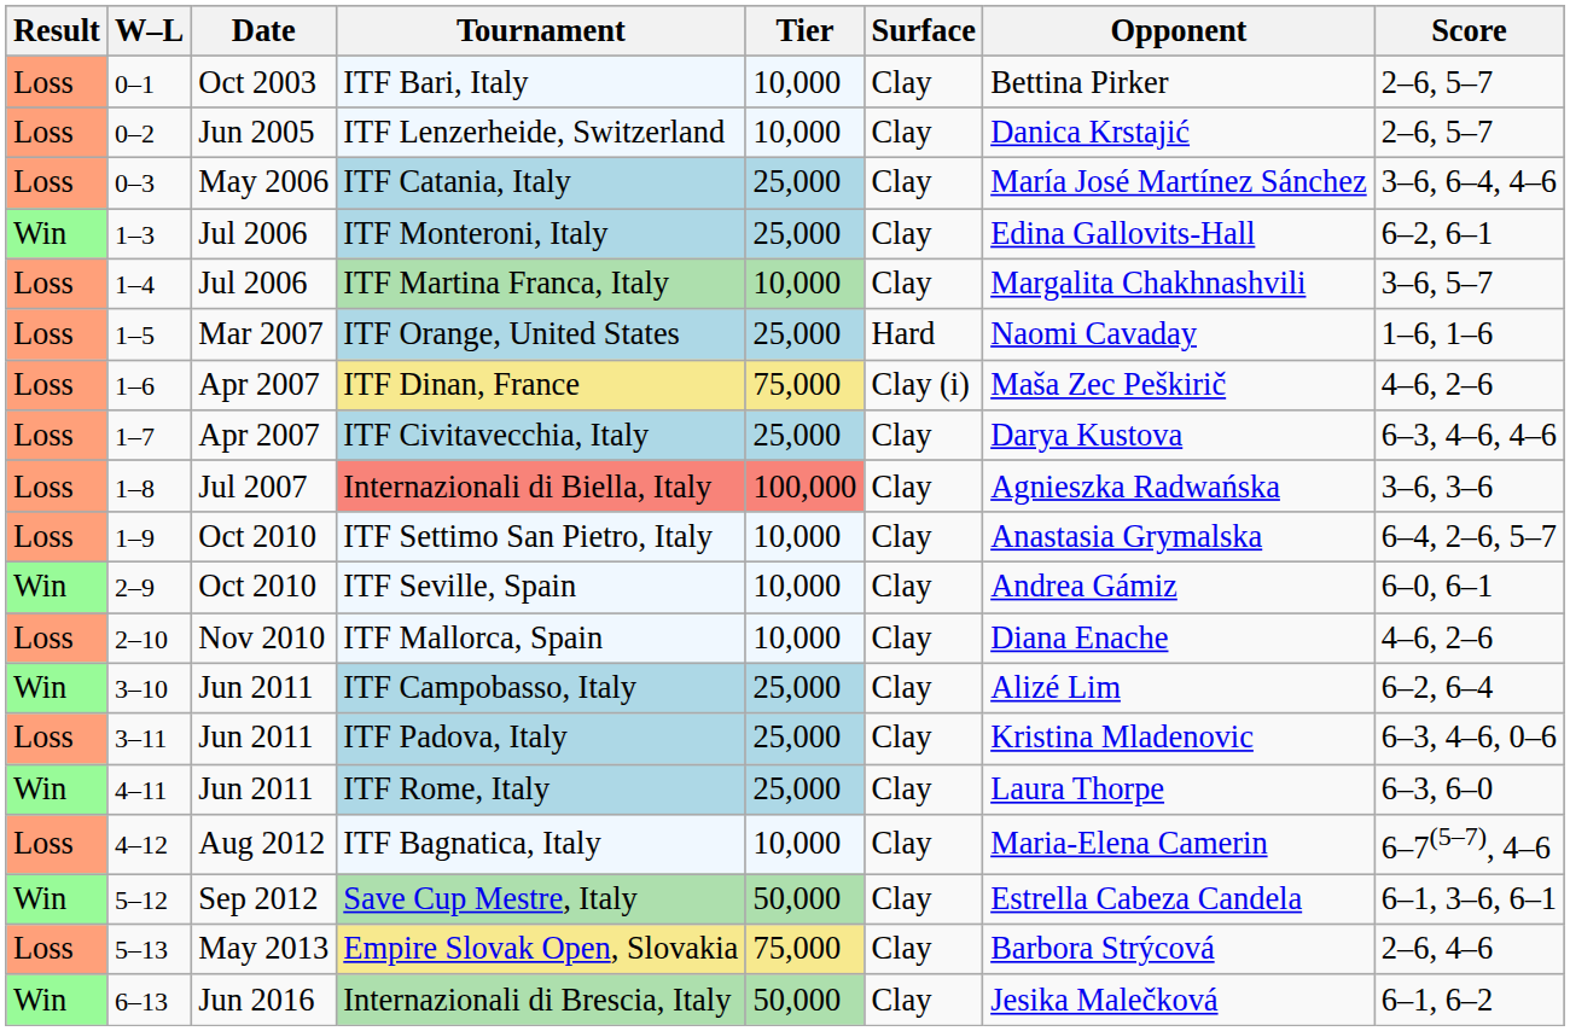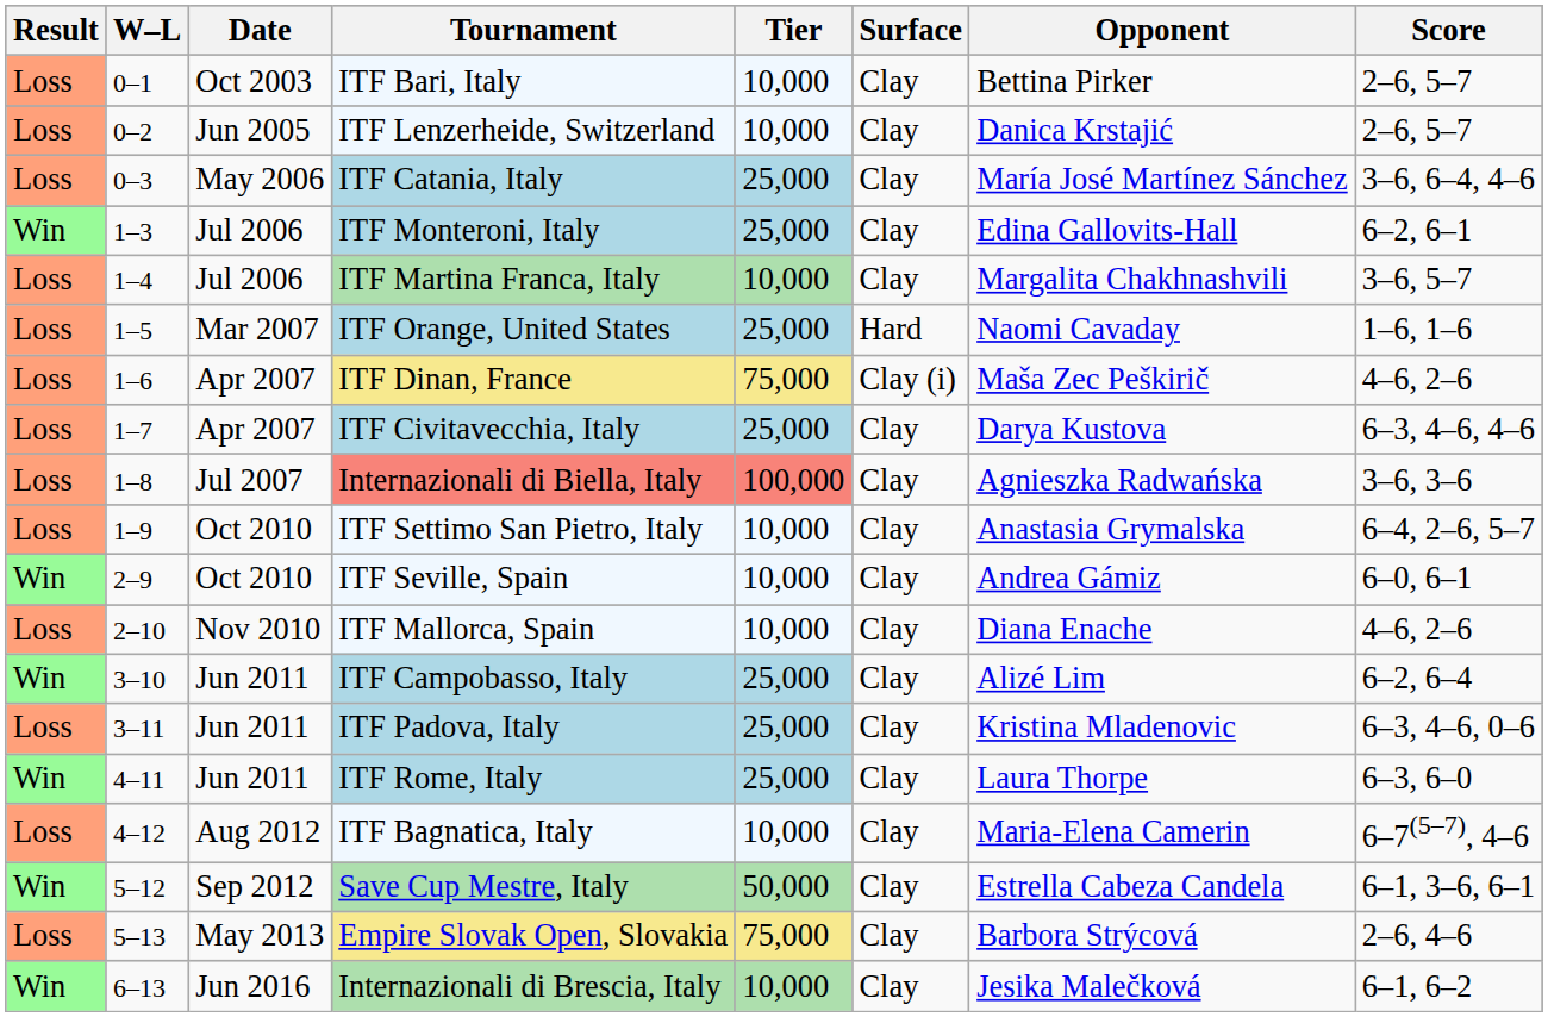Internazionali di Brescia, Italy | Tier: 50,000 -> 10,000
